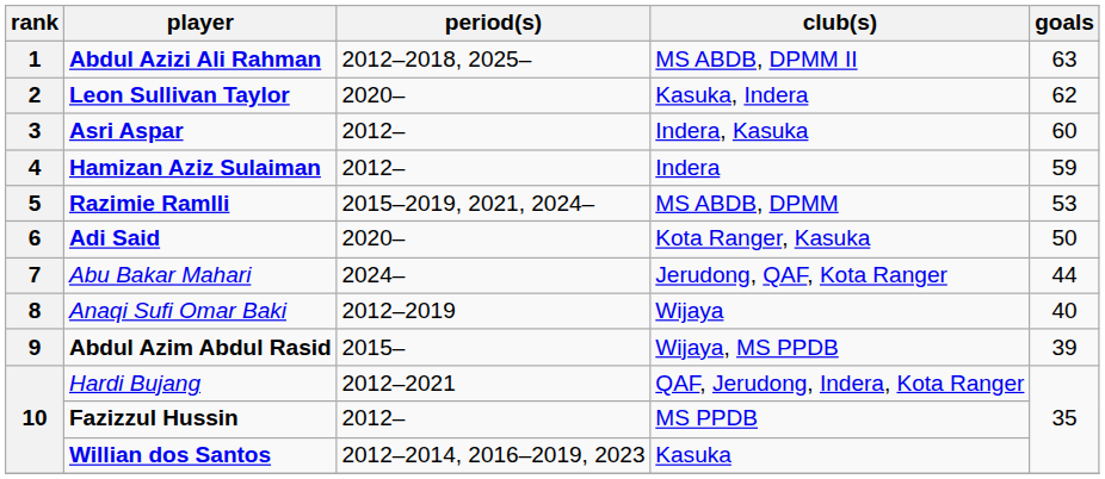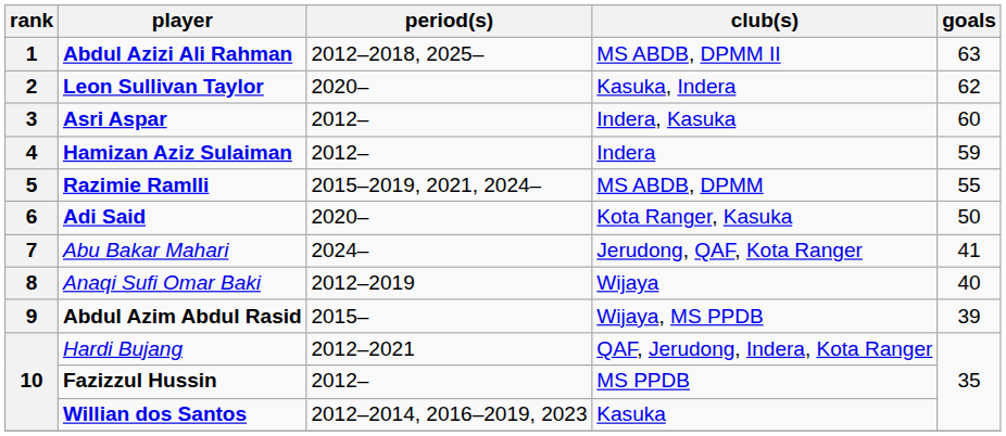Razimie Ramlli | goals: 53 -> 55
Abu Bakar Mahari | goals: 44 -> 41
